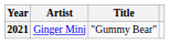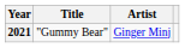columns swapped: Title <-> Artist
